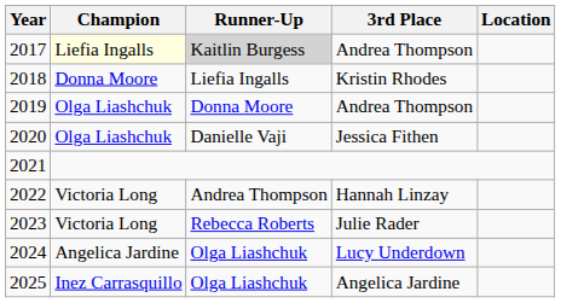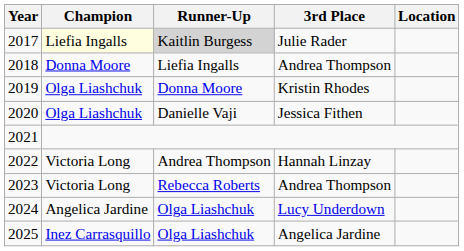2017 | 3rd Place: Andrea Thompson -> Julie Rader
2018 | 3rd Place: Kristin Rhodes -> Andrea Thompson
2019 | 3rd Place: Andrea Thompson -> Kristin Rhodes
2023 | 3rd Place: Julie Rader -> Andrea Thompson
